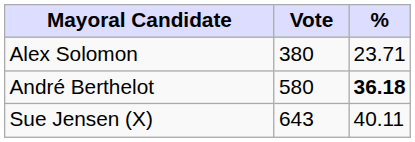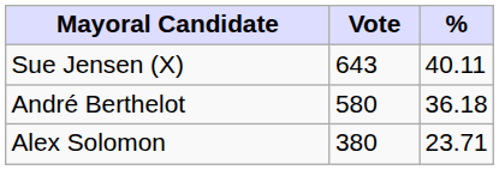rows swapped: Sue Jensen (X) <-> Alex Solomon
André Berthelot | %: bold -> normal
